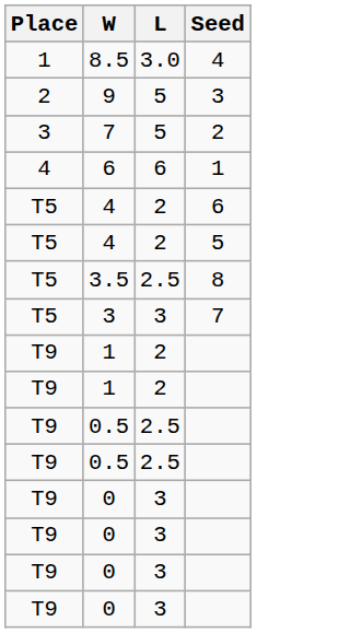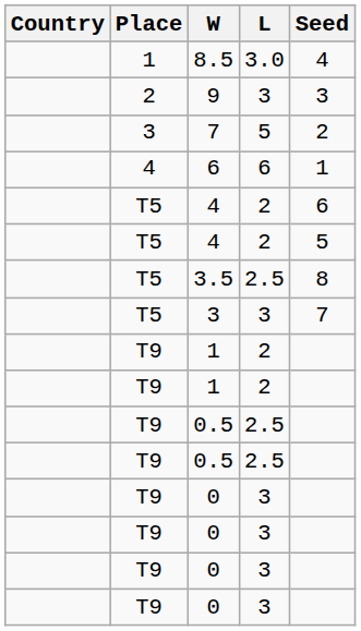+ column: Country
9 | L: 5 -> 3
